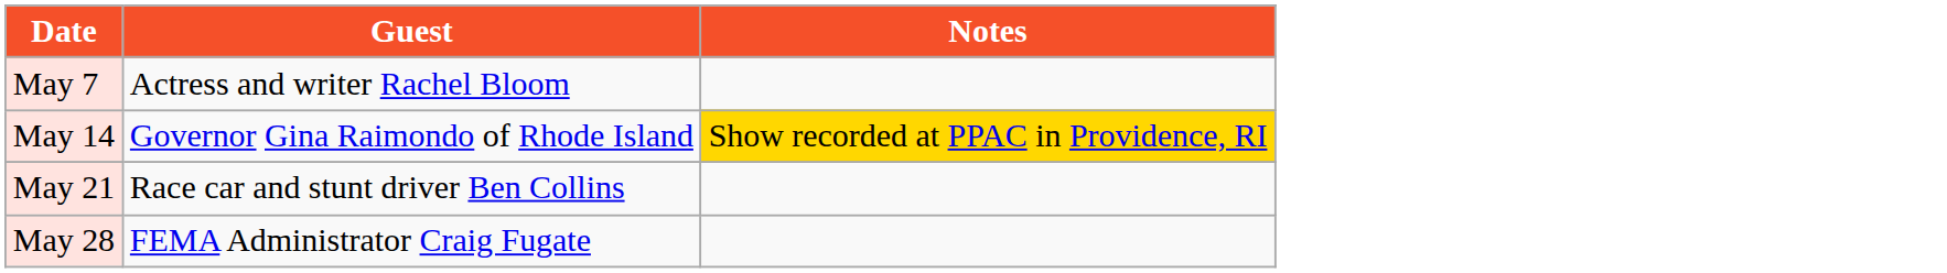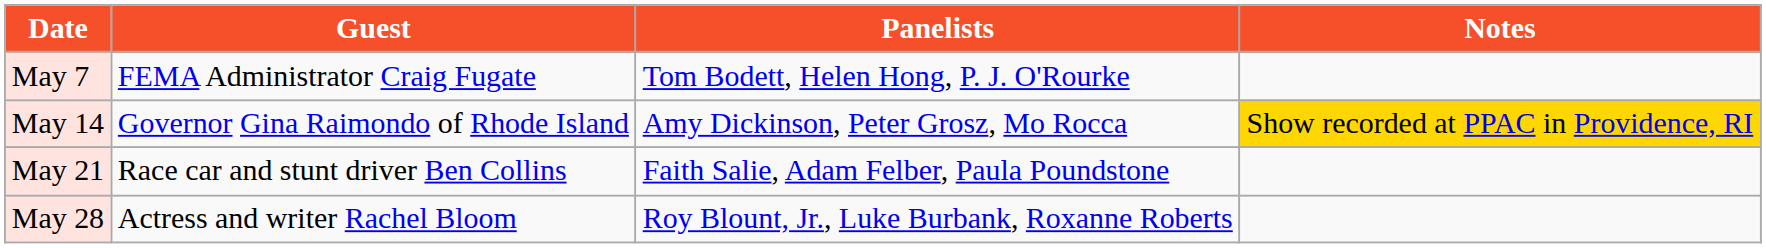+ column: Panelists | Tom Bodett, Helen Hong, P. J. O'Rourke | Amy Dickinson, Peter Grosz, Mo Rocca | Faith Salie, Adam Felber, Paula Poundstone | Roy Blount, Jr., Luke Burbank, Roxanne Roberts
May 7 | Guest: Actress and writer Rachel Bloom -> FEMA Administrator Craig Fugate
May 28 | Guest: FEMA Administrator Craig Fugate -> Actress and writer Rachel Bloom
